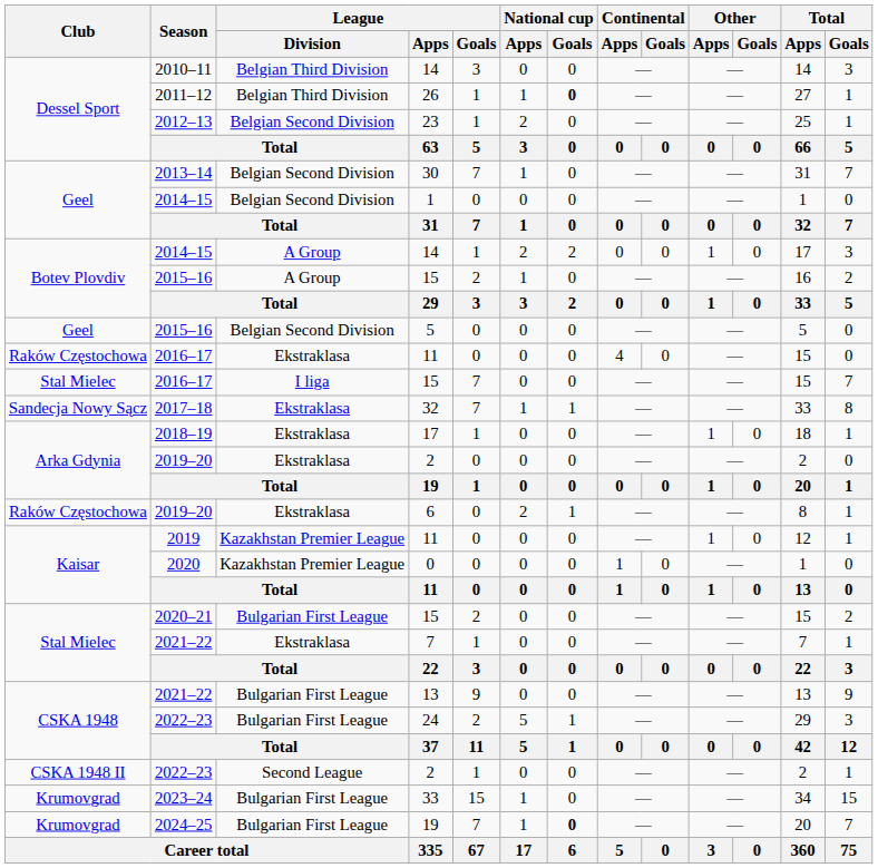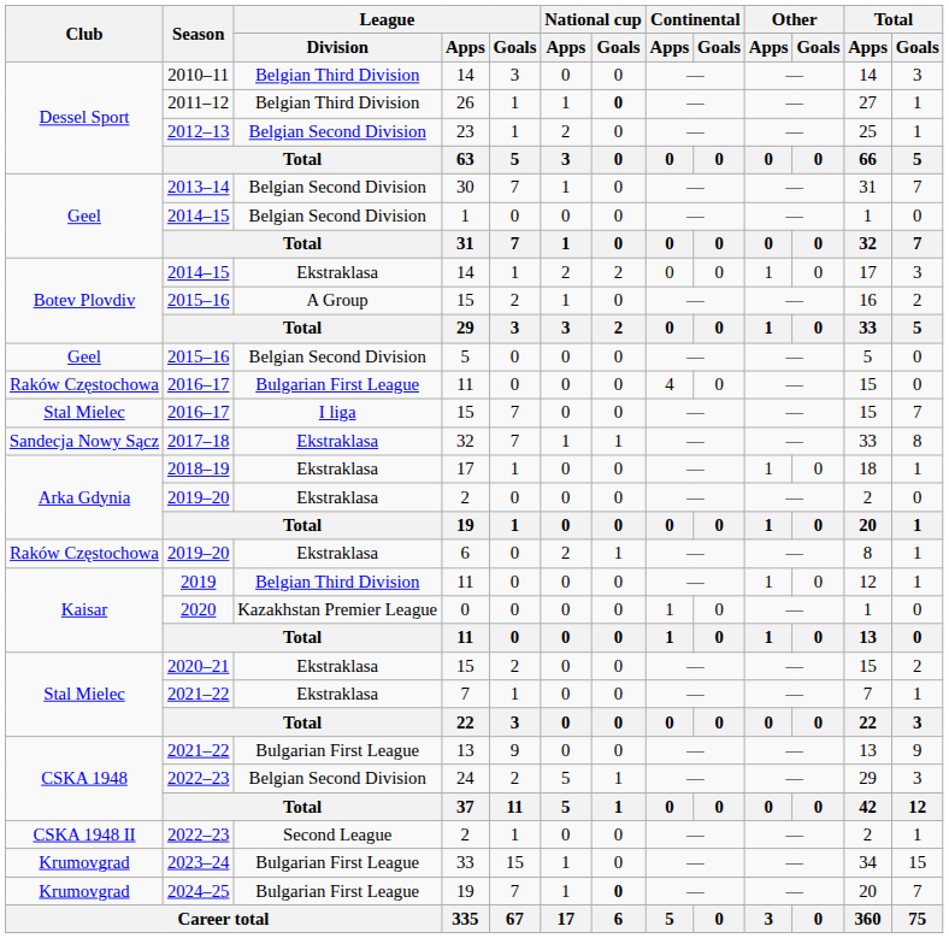2014–15 / 14 | League / Division: A Group -> Ekstraklasa
2016–17 / 11 | League / Division: Ekstraklasa -> Bulgarian First League
2019 / 11 | League / Division: Kazakhstan Premier League -> Belgian Third Division
2020–21 / 15 | League / Division: Bulgarian First League -> Ekstraklasa
24 | League / Division: Bulgarian First League -> Belgian Second Division
